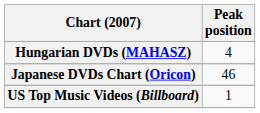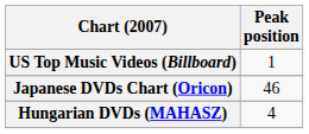rows swapped: Hungarian DVDs (MAHASZ) <-> US Top Music Videos (Billboard)
